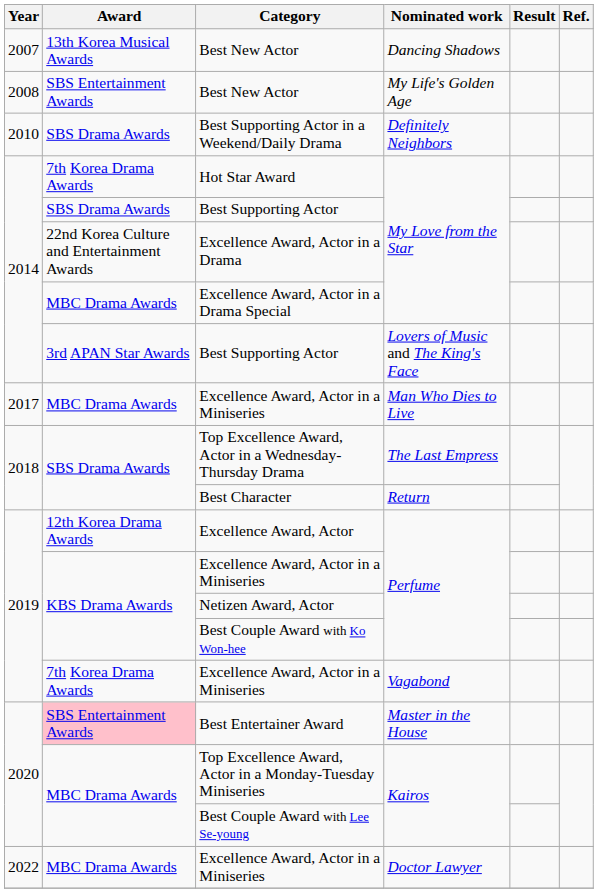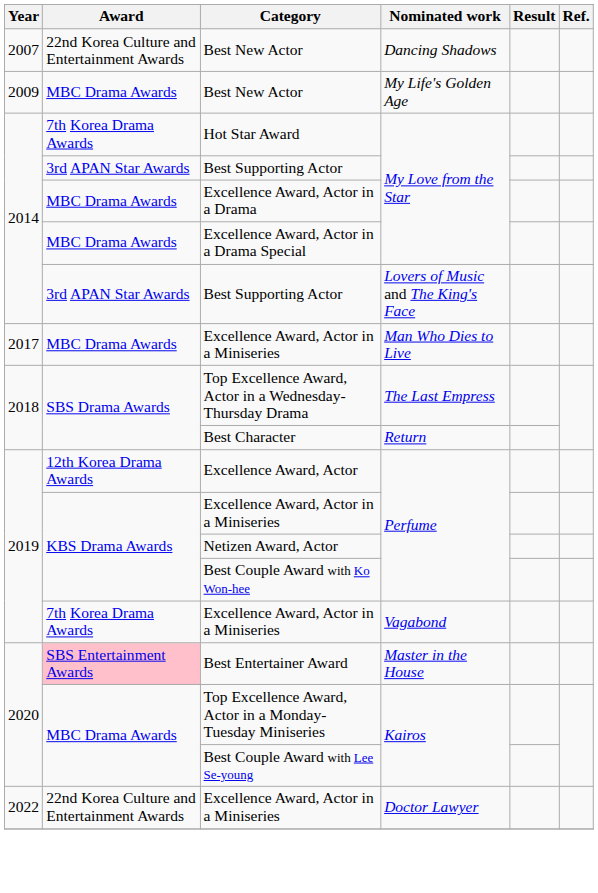Best New Actor / Dancing Shadows | Award: 13th Korea Musical Awards -> 22nd Korea Culture and Entertainment Awards
Best New Actor / My Life's Golden Age | Year: 2008 -> 2009
Best New Actor / My Life's Golden Age | Award: SBS Entertainment Awards -> MBC Drama Awards
- row: 2010 | SBS Drama Awards | Best Supporting Actor in a Weekend/Daily Drama | Definitely Neighbors
Best Supporting Actor / My Love from the Star | Award: SBS Drama Awards -> 3rd APAN Star Awards
Excellence Award, Actor in a Drama | Award: 22nd Korea Culture and Entertainment Awards -> MBC Drama Awards
Excellence Award, Actor in a Miniseries / Doctor Lawyer | Award: MBC Drama Awards -> 22nd Korea Culture and Entertainment Awards
